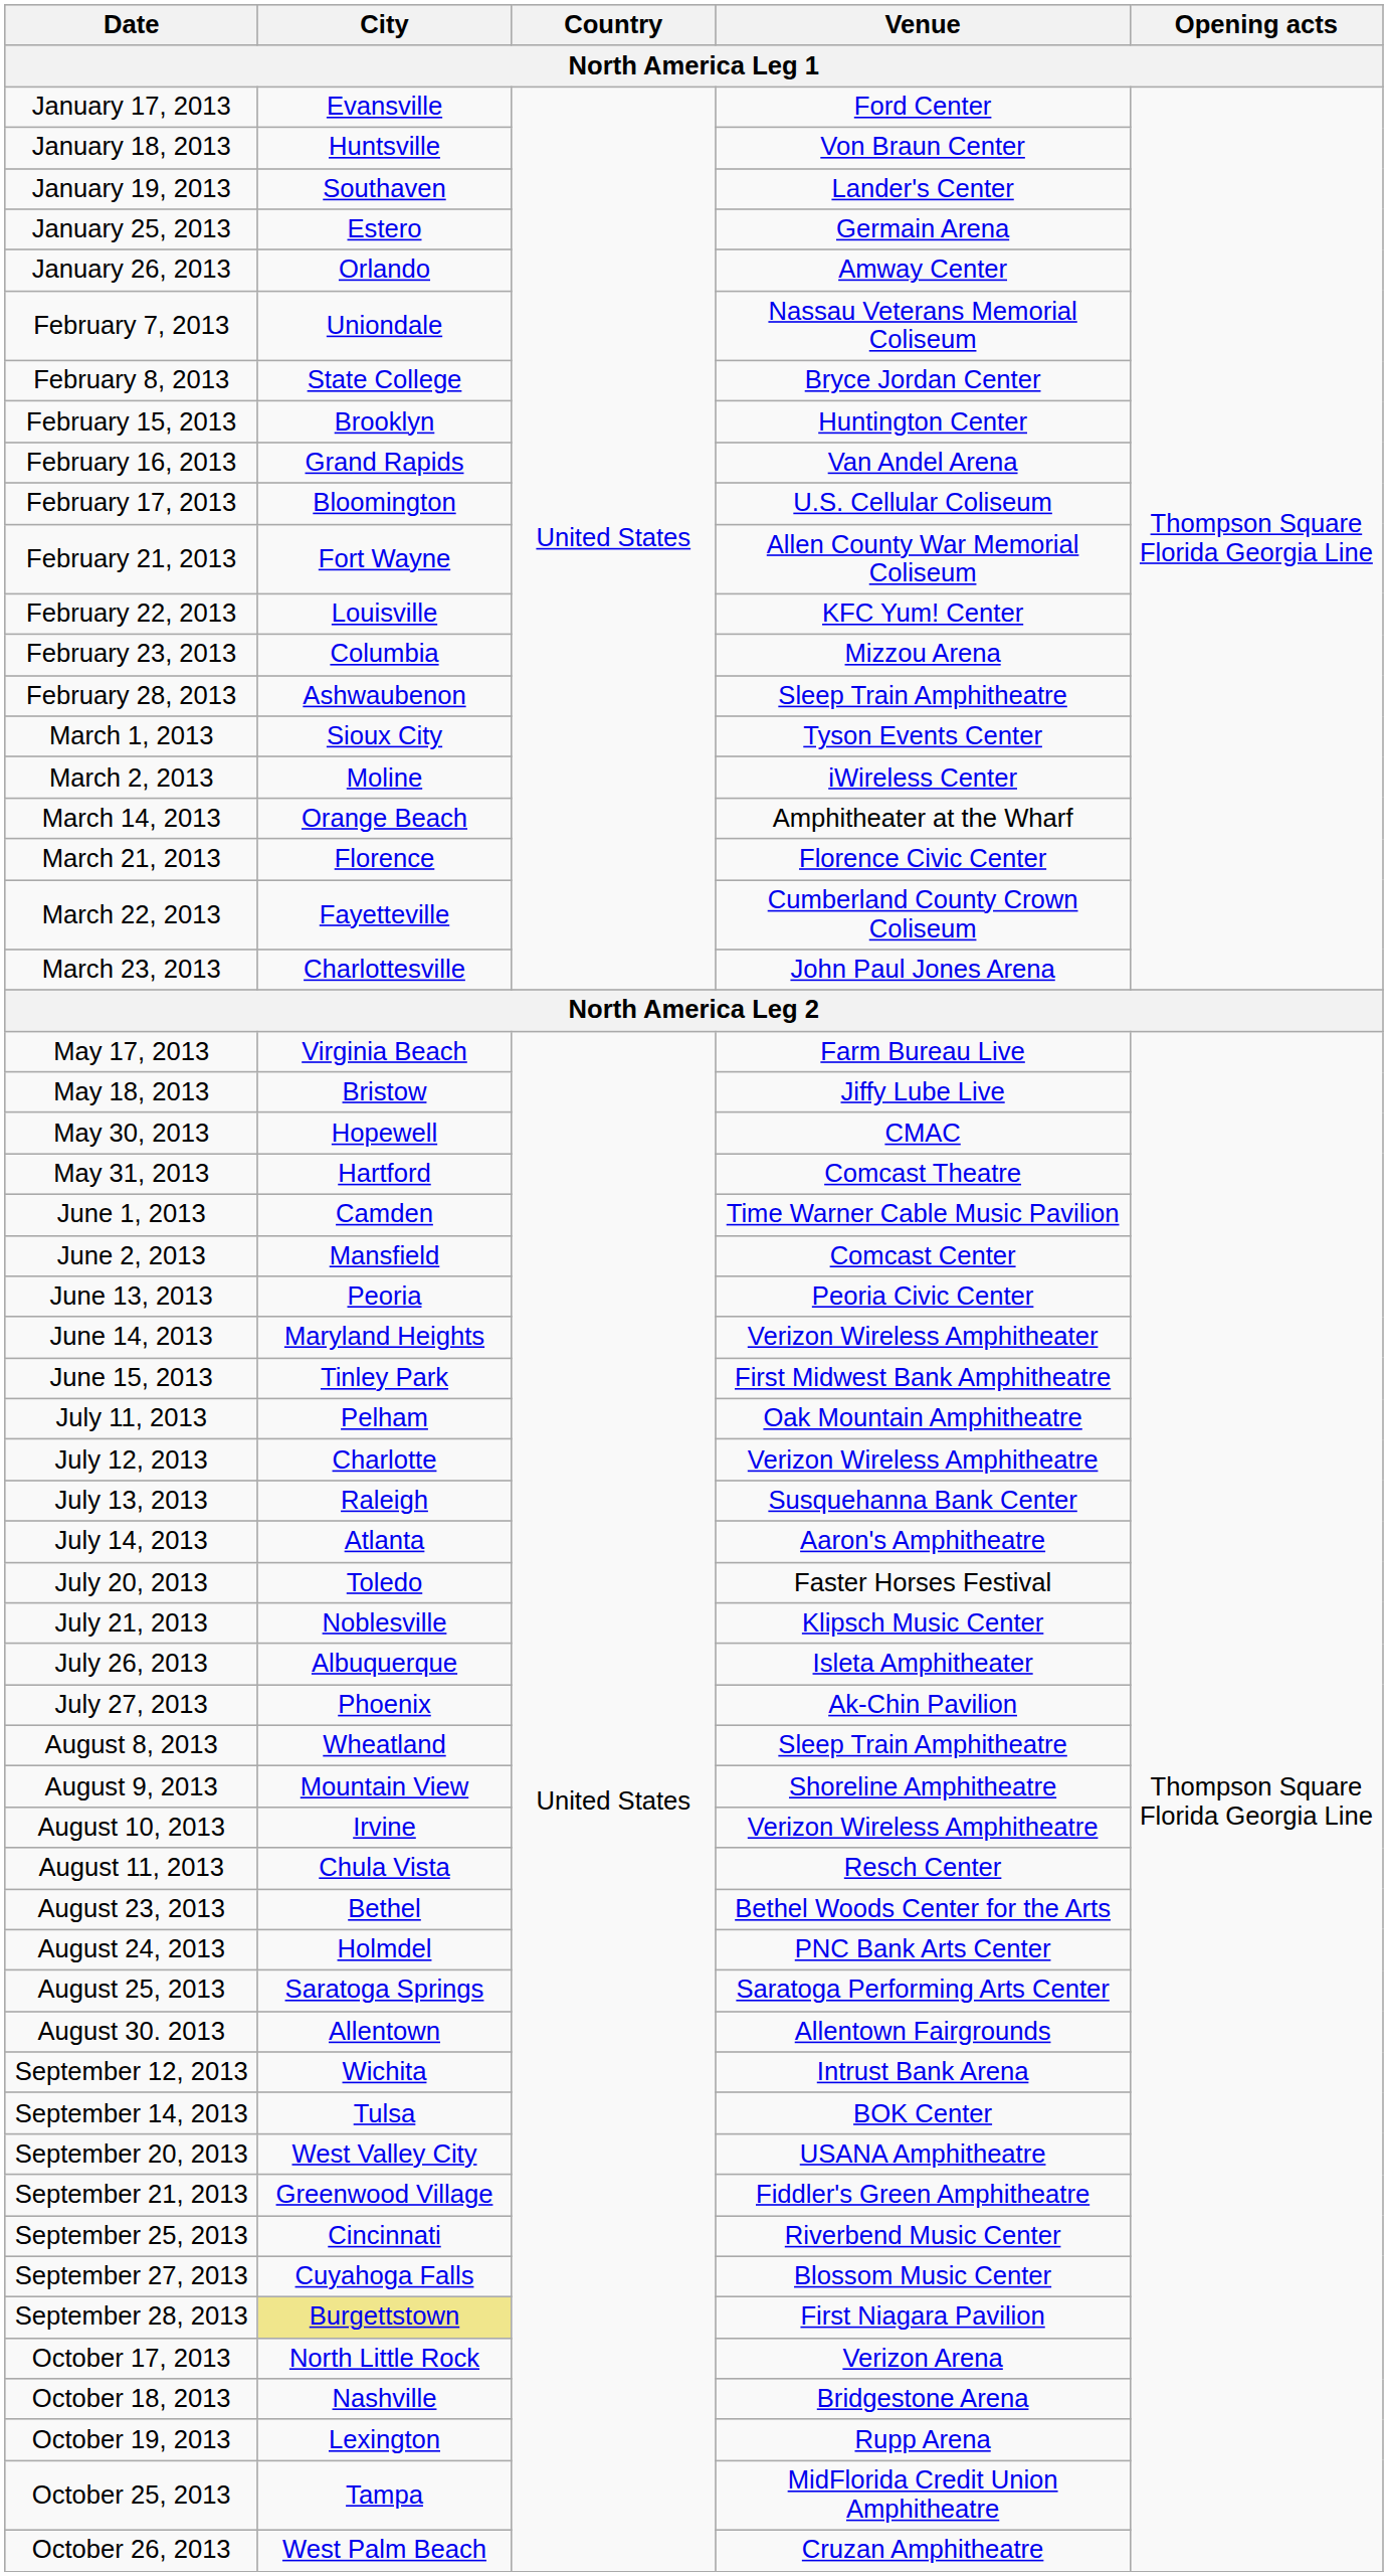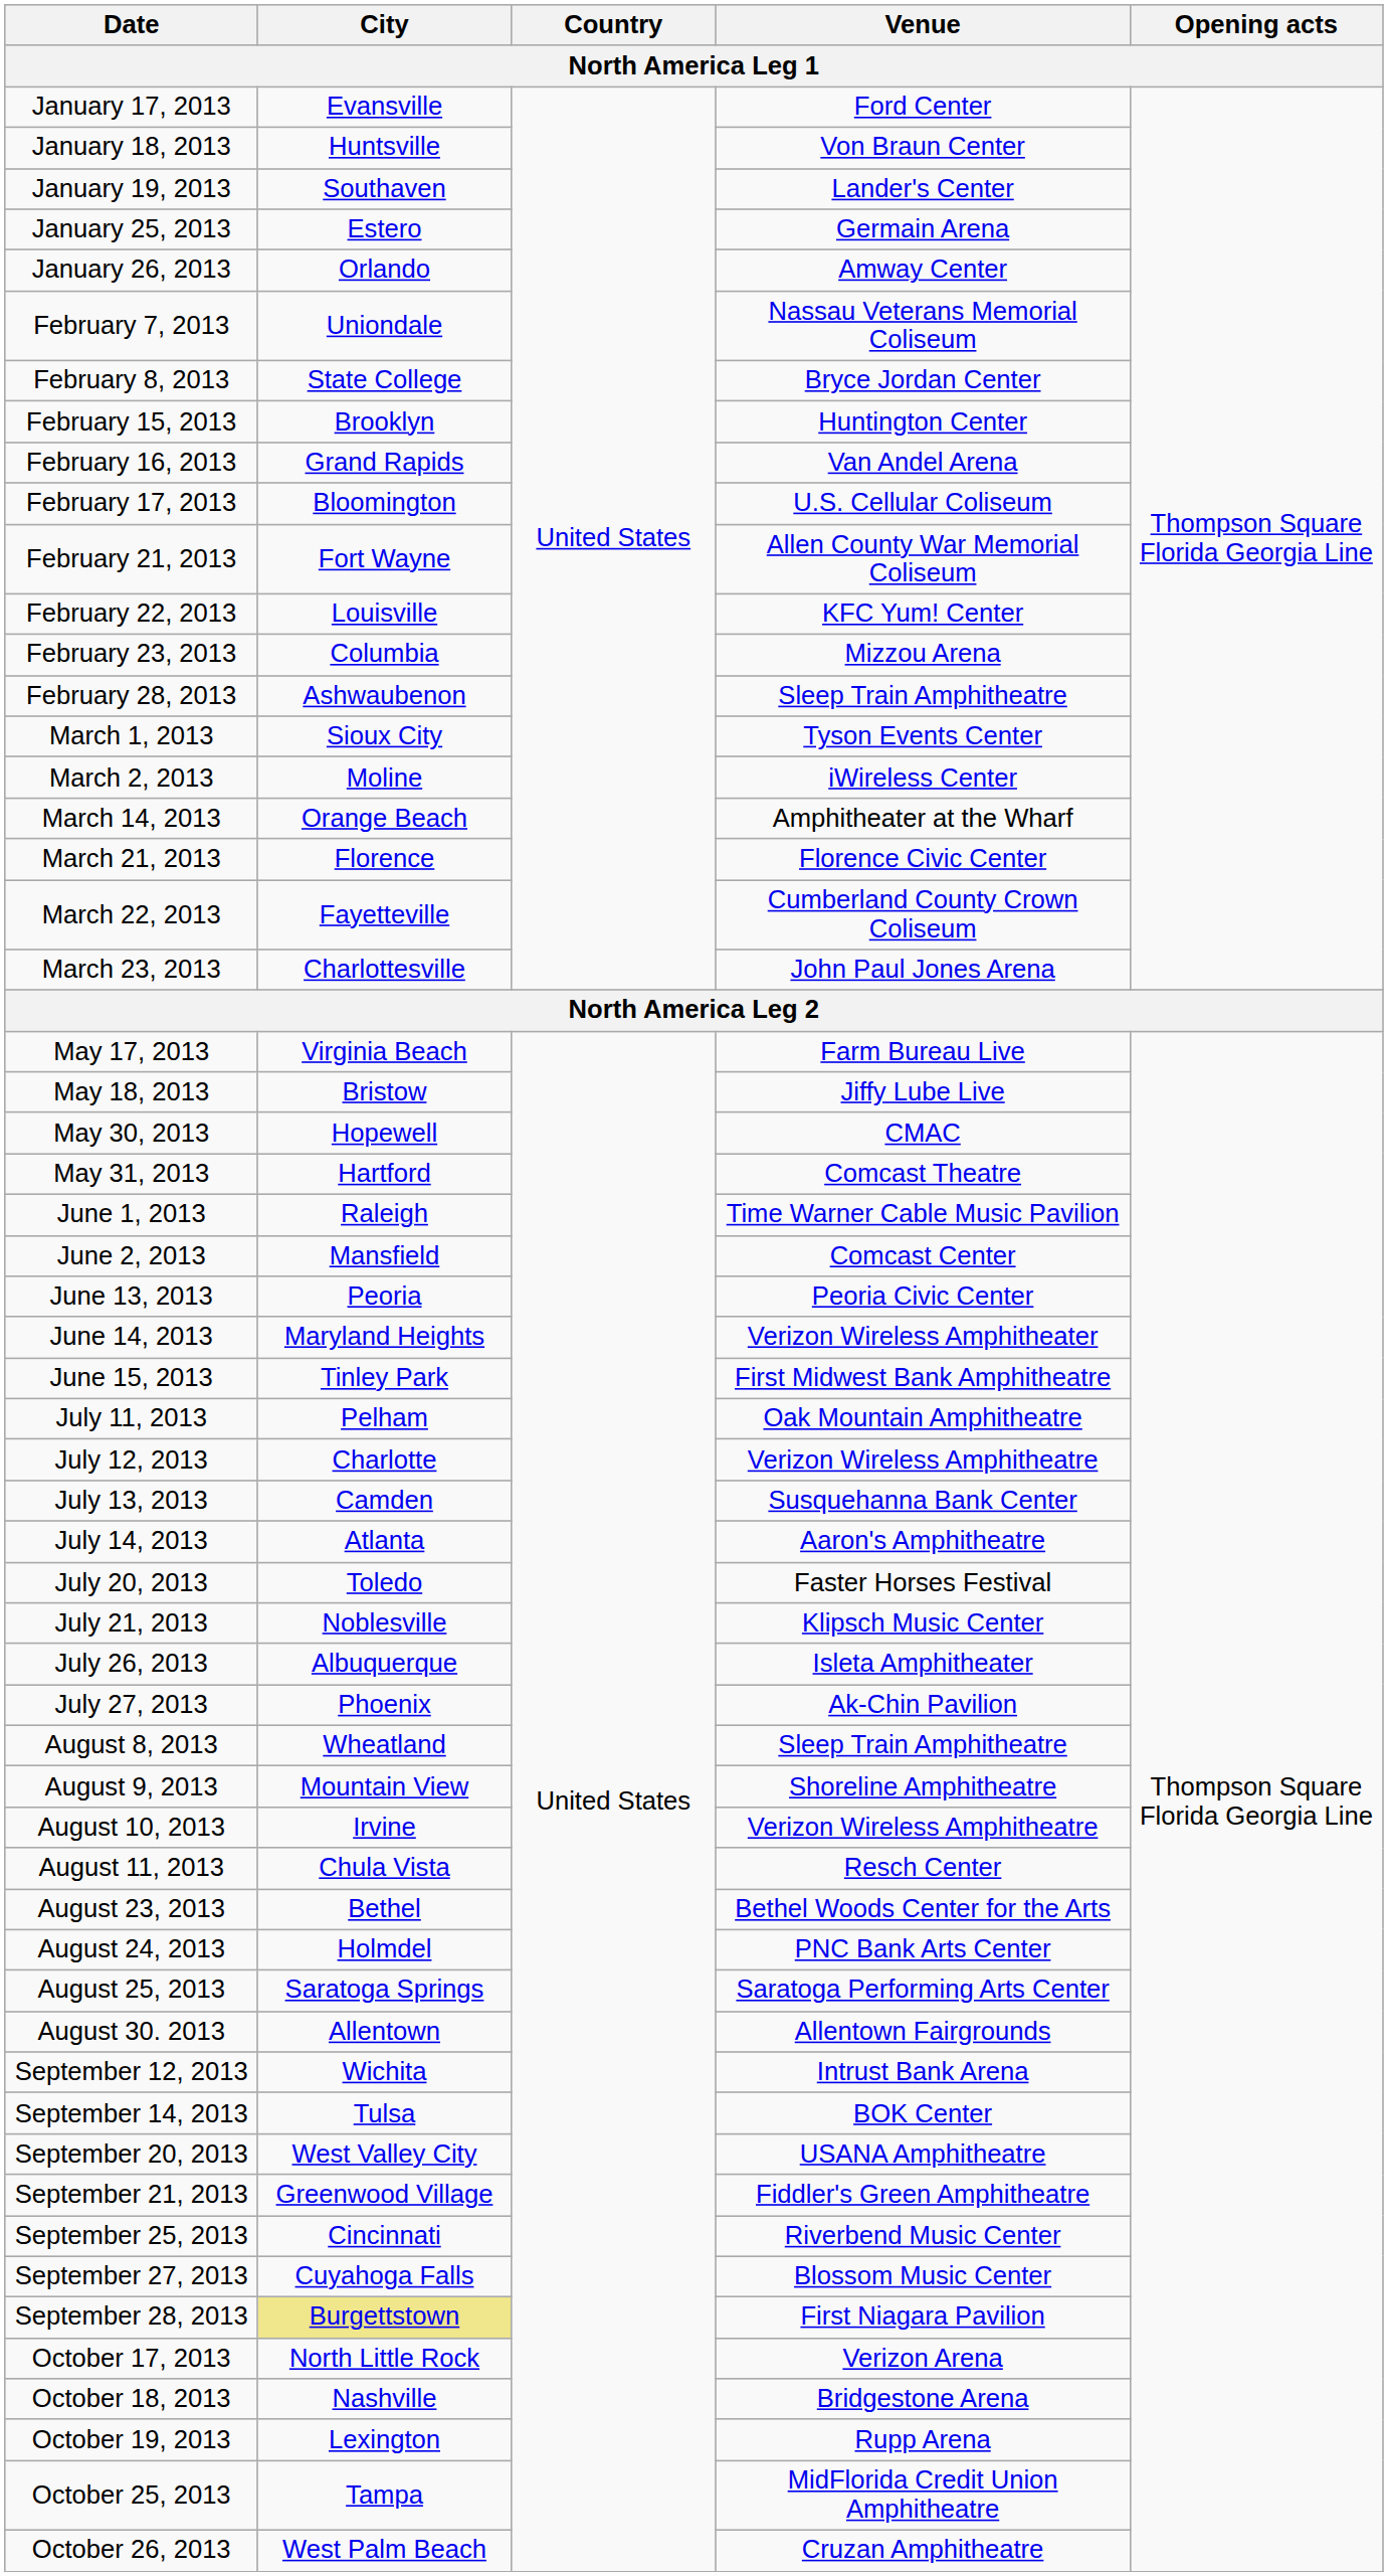June 1, 2013 | City: Camden -> Raleigh
July 13, 2013 | City: Raleigh -> Camden
